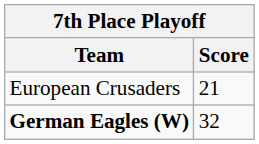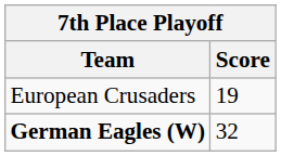European Crusaders | Score: 21 -> 19
